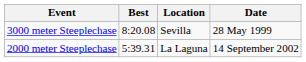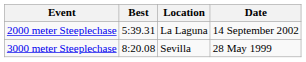rows swapped: 2000 meter Steeplechase <-> 3000 meter Steeplechase
